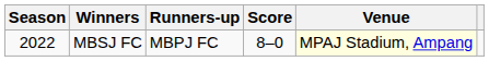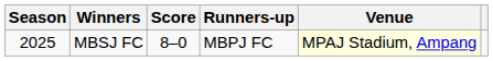columns swapped: Score <-> Runners-up
MBSJ FC | Season: 2022 -> 2025
